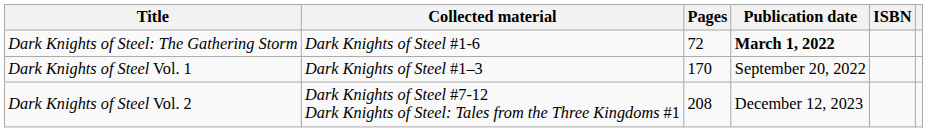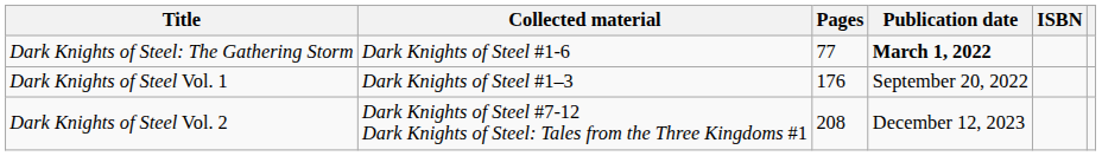Dark Knights of Steel: The Gathering Storm | Pages: 72 -> 77
Dark Knights of Steel Vol. 1 | Pages: 170 -> 176
